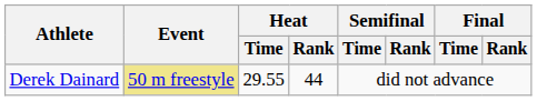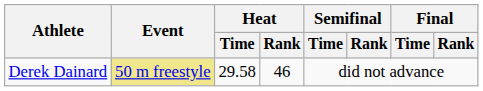Derek Dainard | Heat / Time: 29.55 -> 29.58
Derek Dainard | Heat / Rank: 44 -> 46
